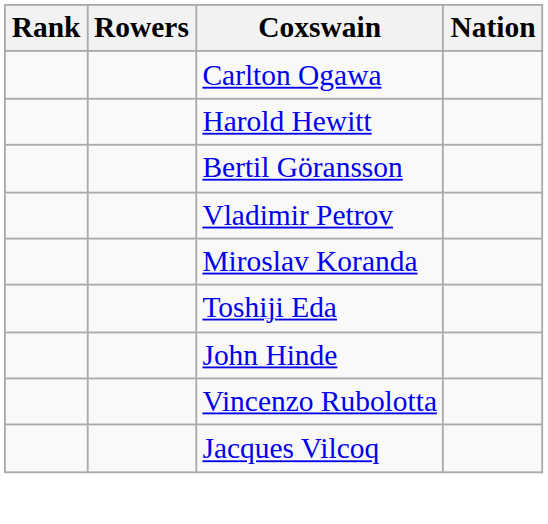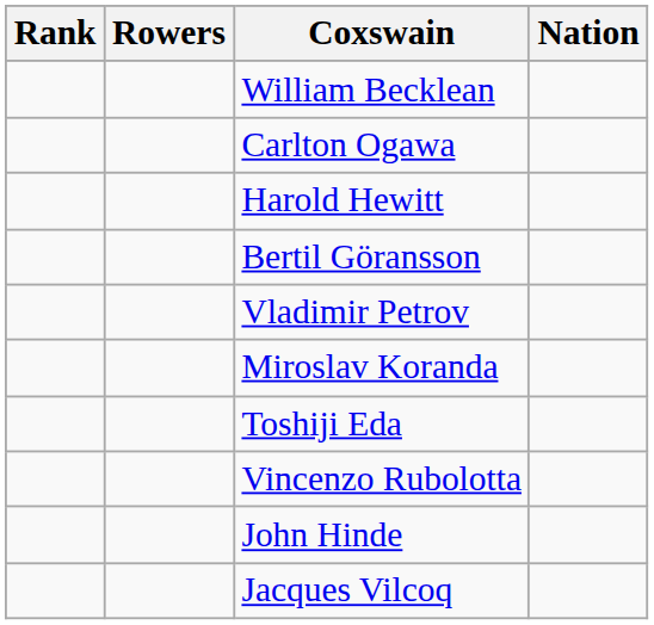+ row: William Becklean
rows swapped: Vincenzo Rubolotta <-> John Hinde
